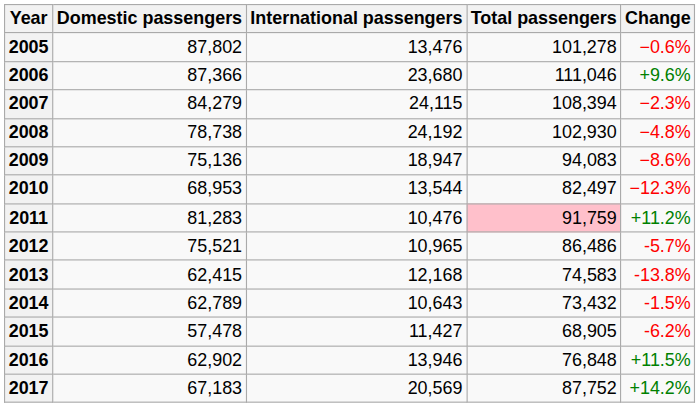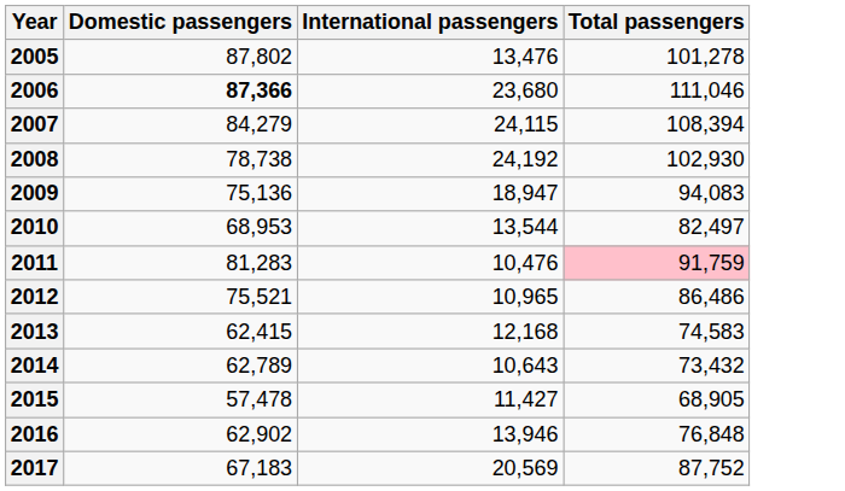- column: Change | −0.6% | +9.6% | −2.3% | −4.8% | −8.6% | −12.3% | +11.2% | -5.7% | -13.8% | -1.5% | -6.2% | +11.5% | +14.2%
2006 | Domestic passengers: normal -> bold
